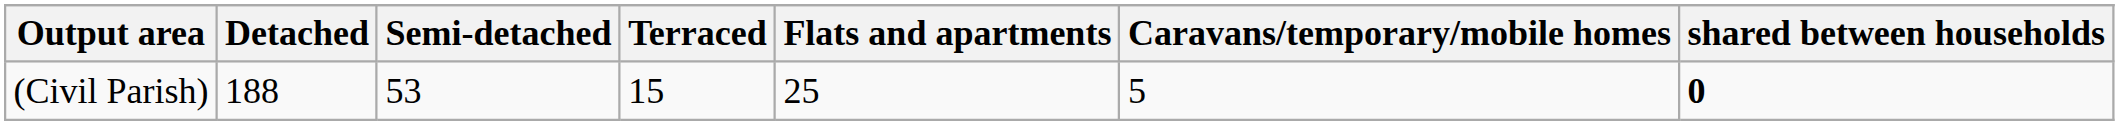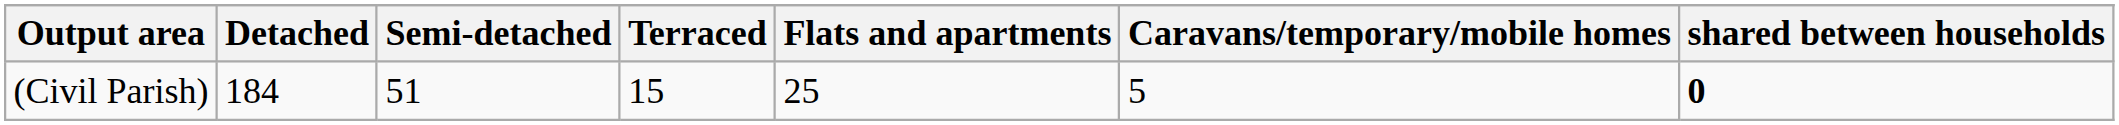(Civil Parish) | Detached: 188 -> 184
(Civil Parish) | Semi-detached: 53 -> 51
